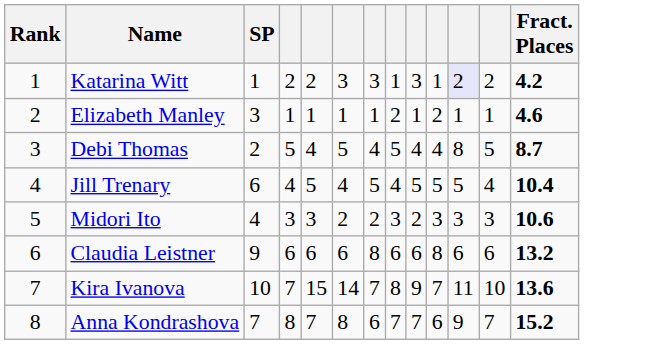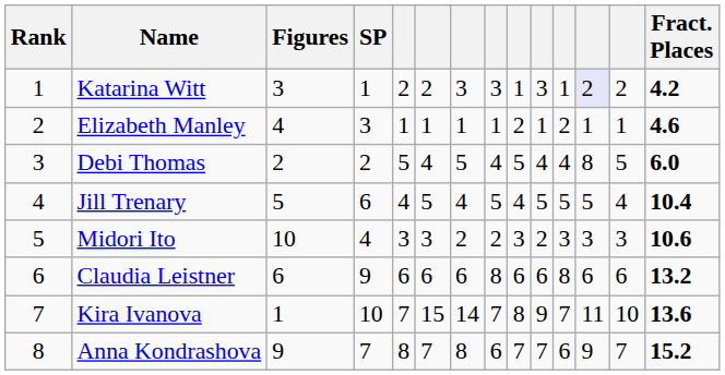+ column: Figures | 3 | 4 | 2 | 5 | 10 | 6 | 1 | 9
Debi Thomas | Fract. Places: 8.7 -> 6.0
